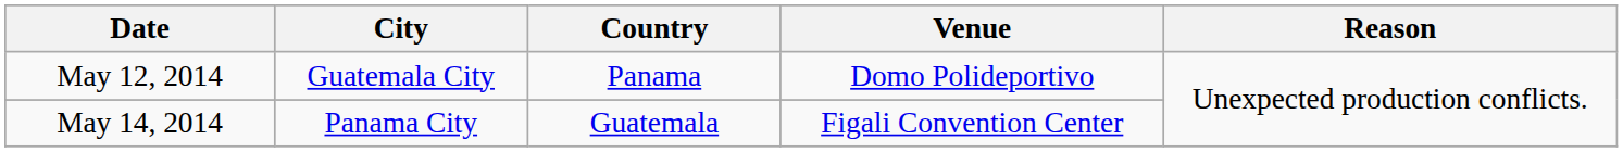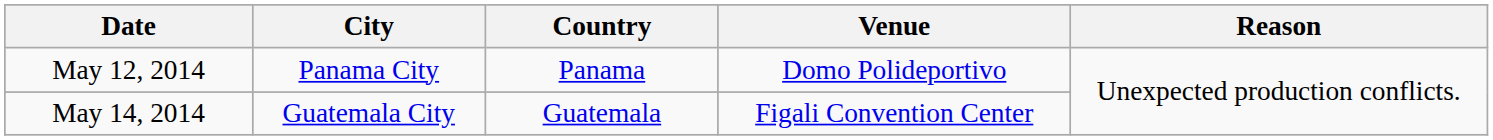May 12, 2014 | City: Guatemala City -> Panama City
May 14, 2014 | City: Panama City -> Guatemala City
